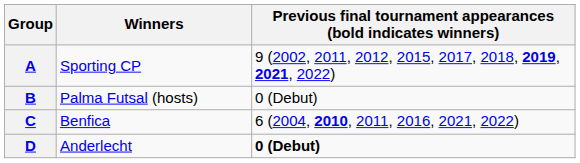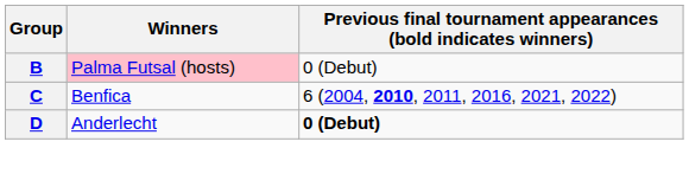- row: A | Sporting CP | 9 (2002, 2011, 2012, 2015, 2017, 2018, 2019, 2021, 2022)
B | Winners: no background -> pink background
